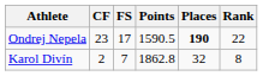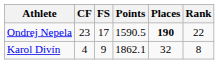Karol Divín | CF: 2 -> 4
Karol Divín | FS: 7 -> 9
Karol Divín | Points: 1862.8 -> 1862.1
